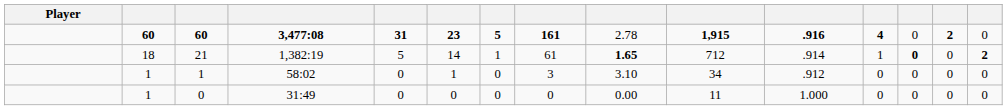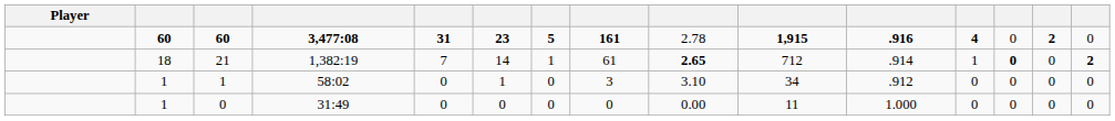21 | column 5: 5 -> 7
21 | column 9: 1.65 -> 2.65
